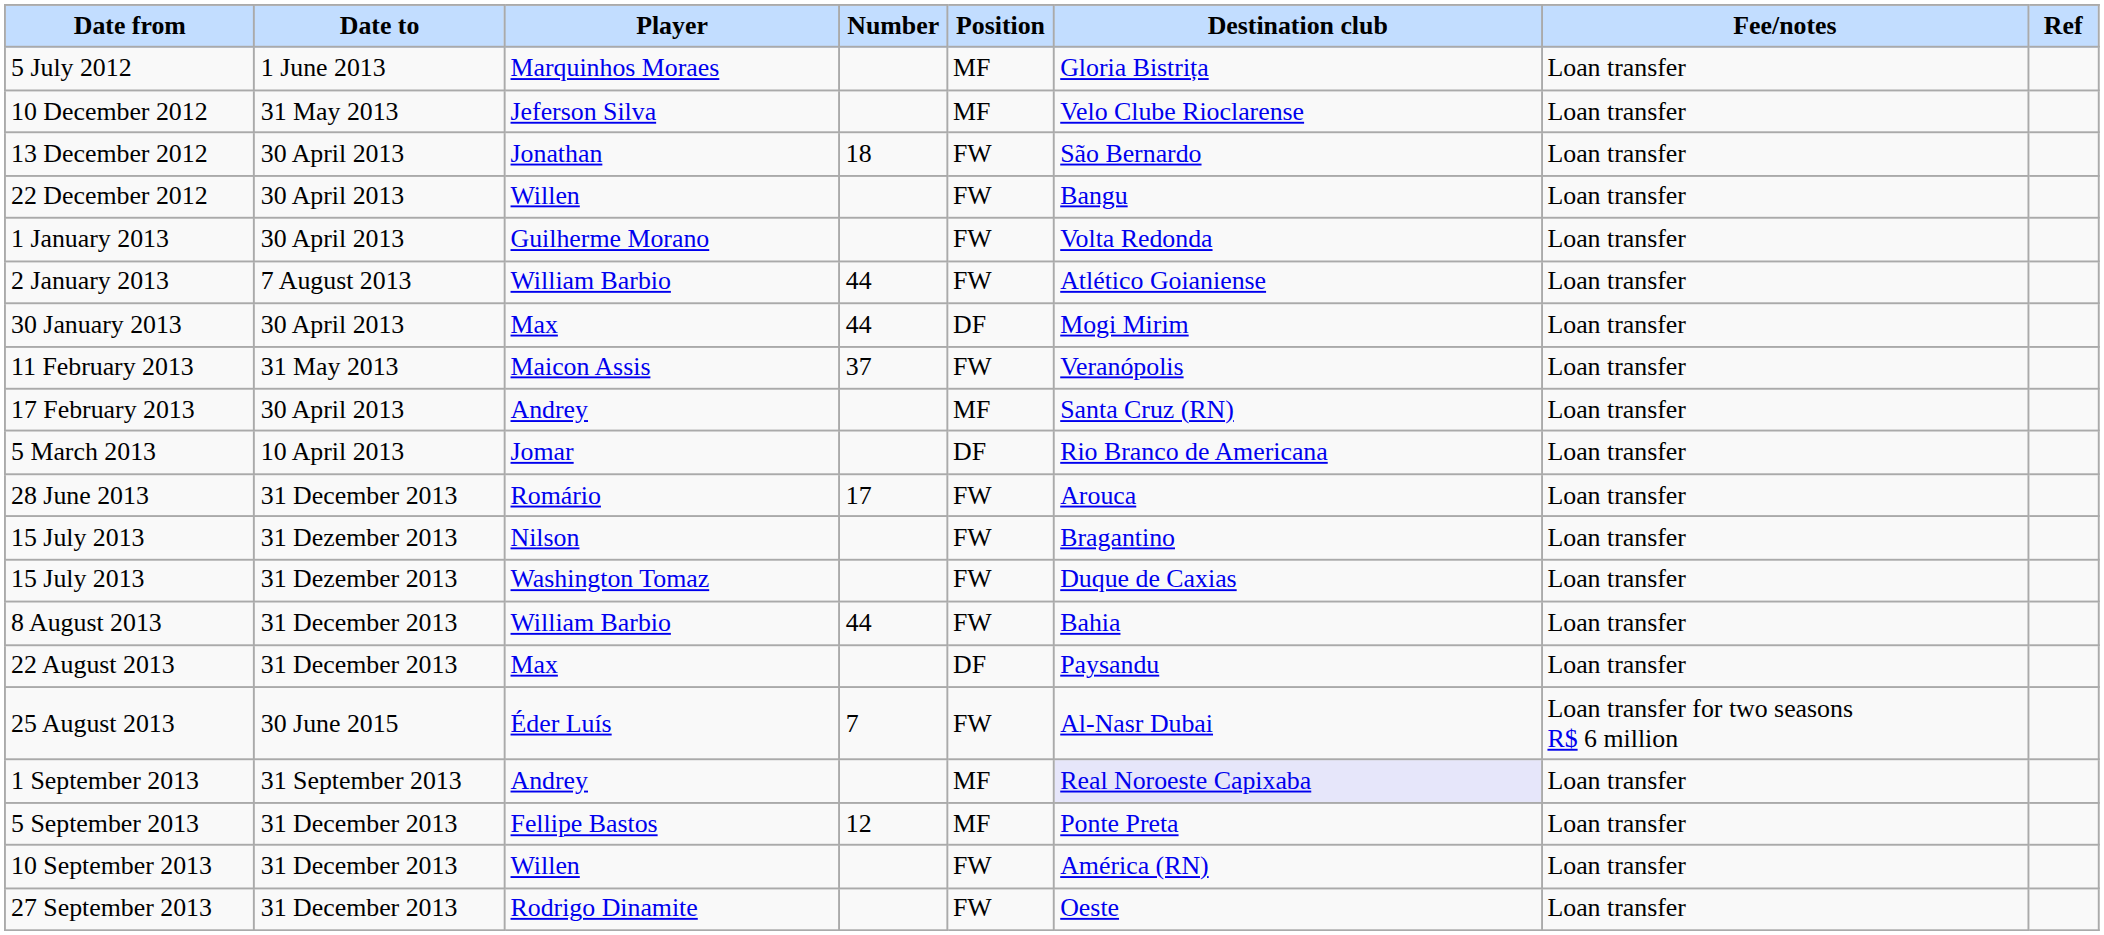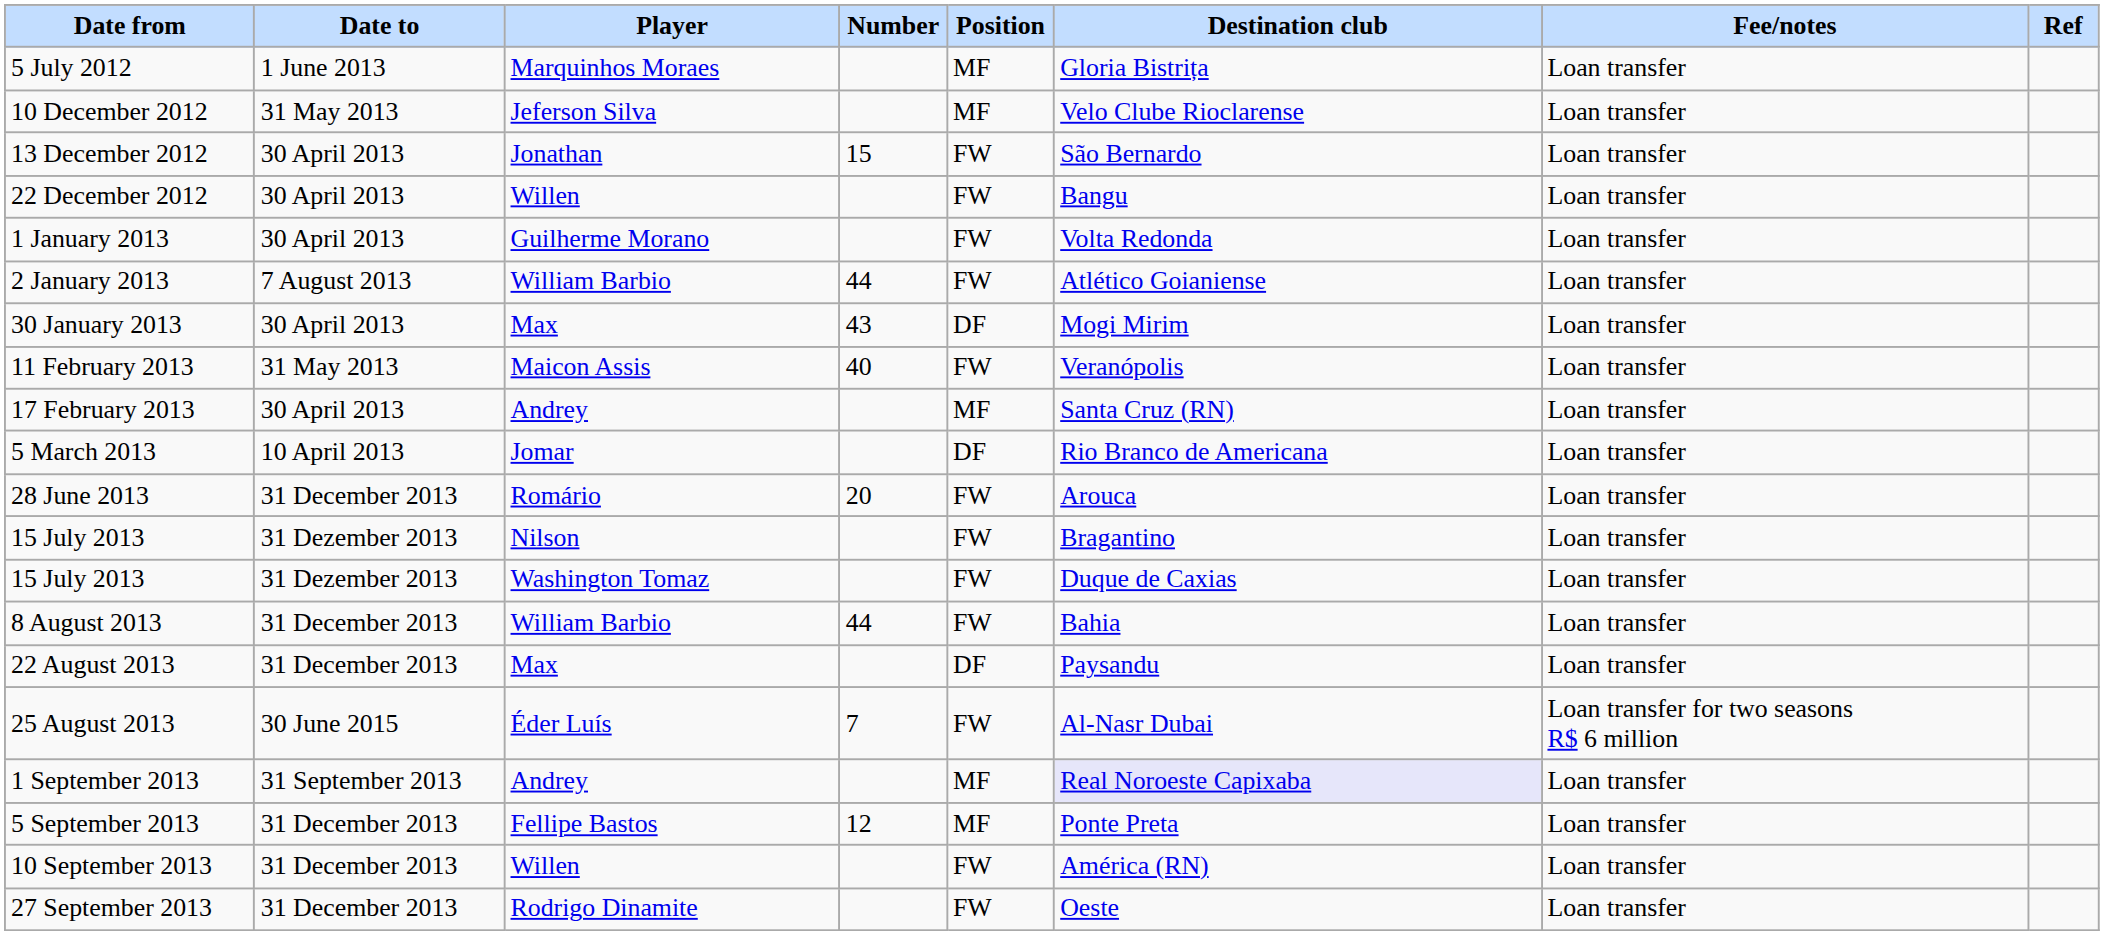13 December 2012 | Number: 18 -> 15
30 January 2013 | Number: 44 -> 43
11 February 2013 | Number: 37 -> 40
28 June 2013 | Number: 17 -> 20
